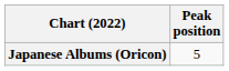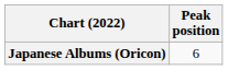Japanese Albums (Oricon) | Peak position: 5 -> 6
